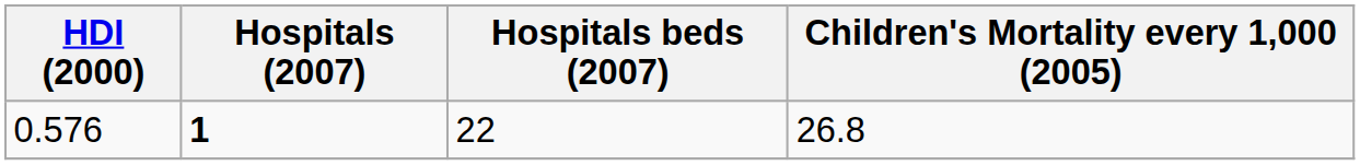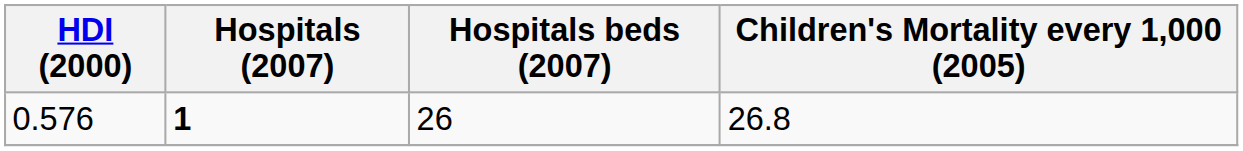0.576 | Hospitals beds (2007): 22 -> 26
